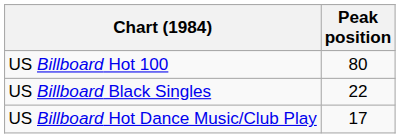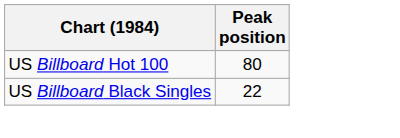- row: US Billboard Hot Dance Music/Club Play | 17
